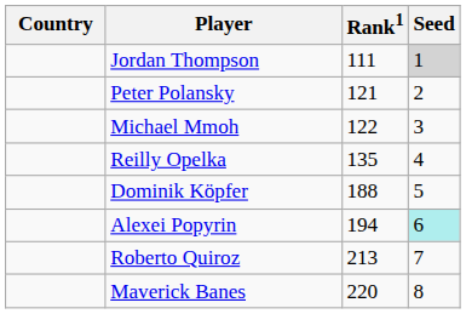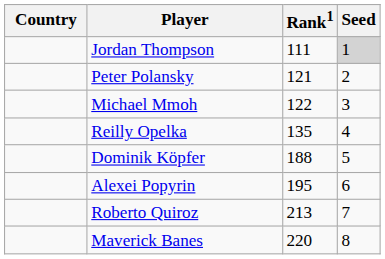Alexei Popyrin | Rank1: 194 -> 195
Alexei Popyrin | Seed: paleturquoise background -> no background
